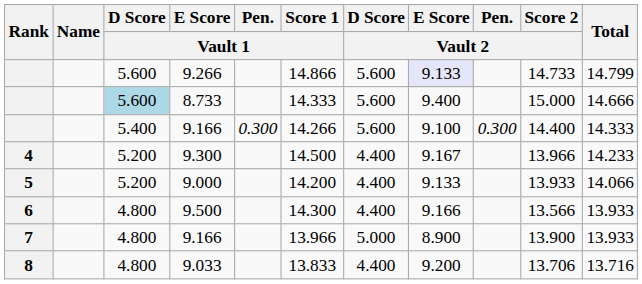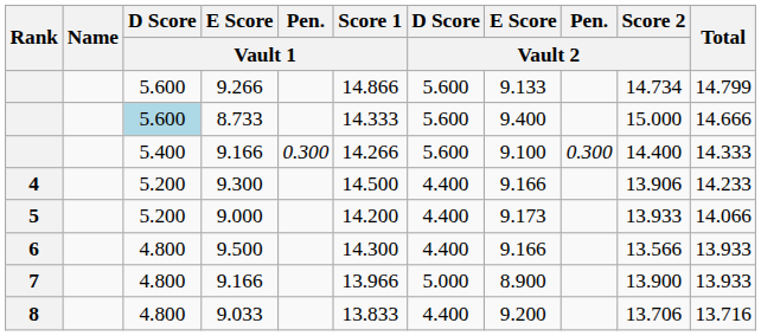9.266 | E Score / Vault 2: lavender background -> no background
9.266 | Score 2 / Vault 2: 14.733 -> 14.734
9.300 | E Score / Vault 2: 9.167 -> 9.166
9.300 | Score 2 / Vault 2: 13.966 -> 13.906
9.000 | E Score / Vault 2: 9.133 -> 9.173
